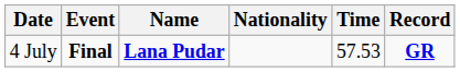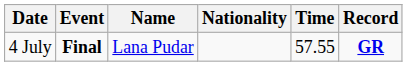4 July | Name: bold -> normal
4 July | Time: 57.53 -> 57.55
